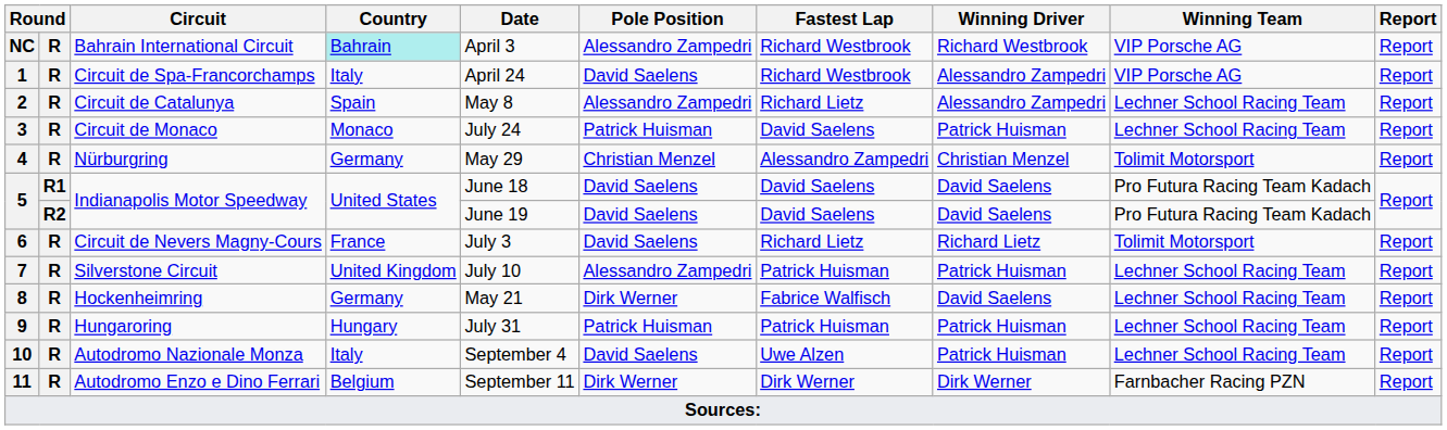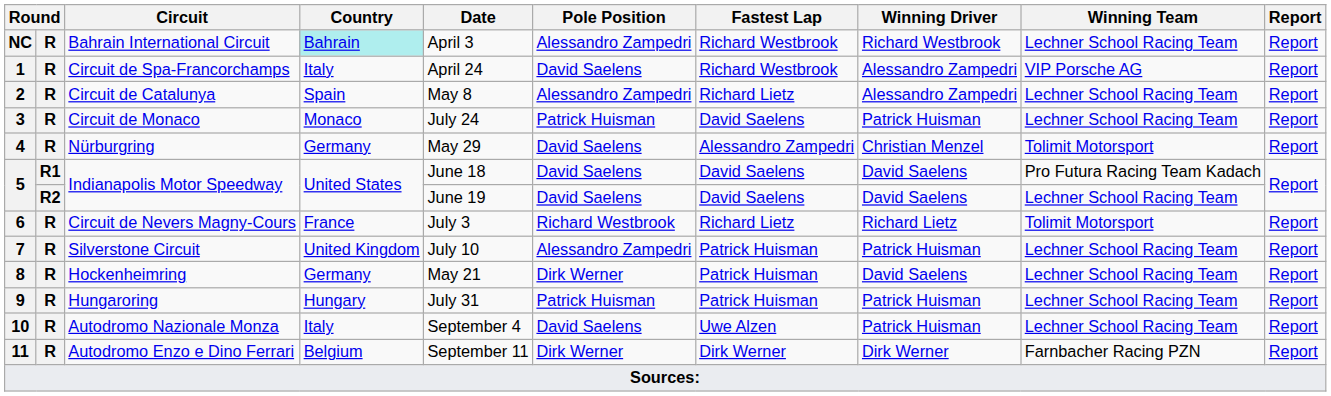NC | Winning Team: VIP Porsche AG -> Lechner School Racing Team
4 | Pole Position: Christian Menzel -> David Saelens
5 / R2 | Winning Team: Pro Futura Racing Team Kadach -> Lechner School Racing Team
6 | Pole Position: David Saelens -> Richard Westbrook
8 | Fastest Lap: Fabrice Walfisch -> Patrick Huisman
